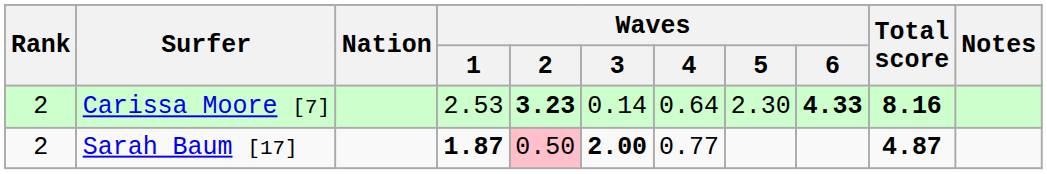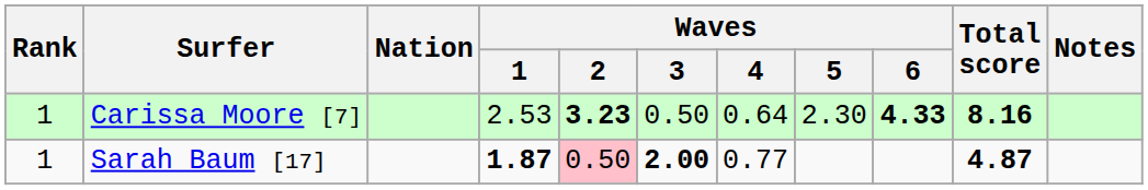Carissa Moore [7] | Rank: 2 -> 1
Carissa Moore [7] | Waves / 3: 0.14 -> 0.50
Sarah Baum [17] | Rank: 2 -> 1
